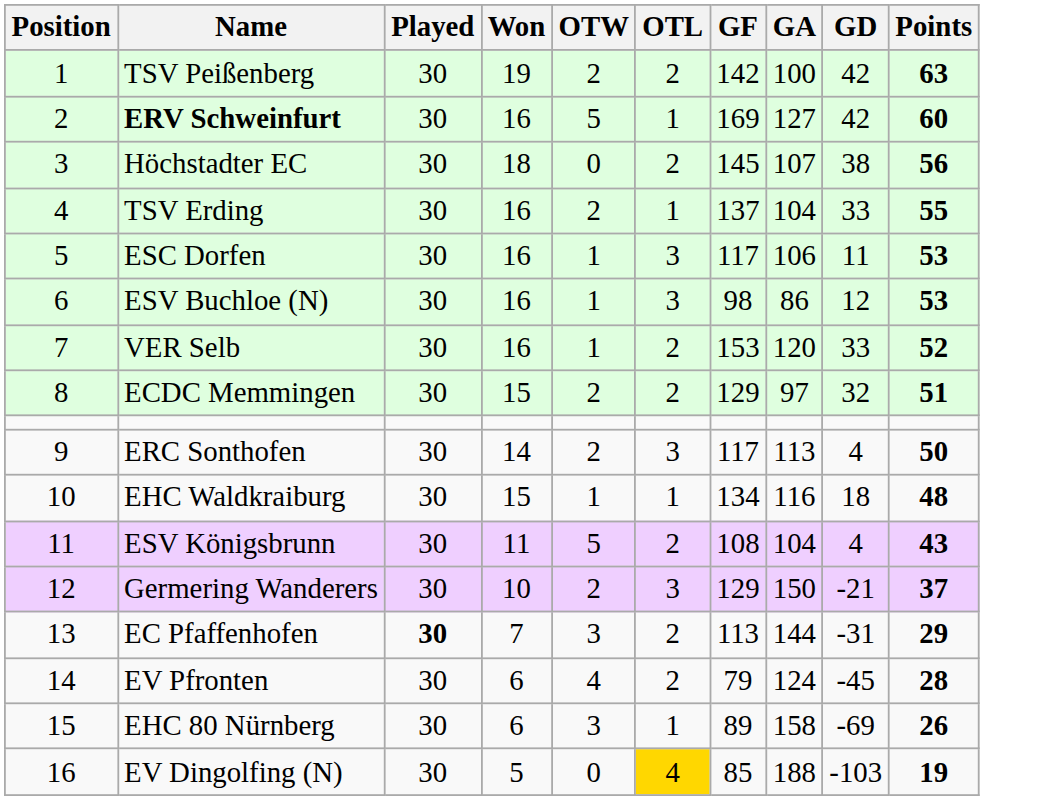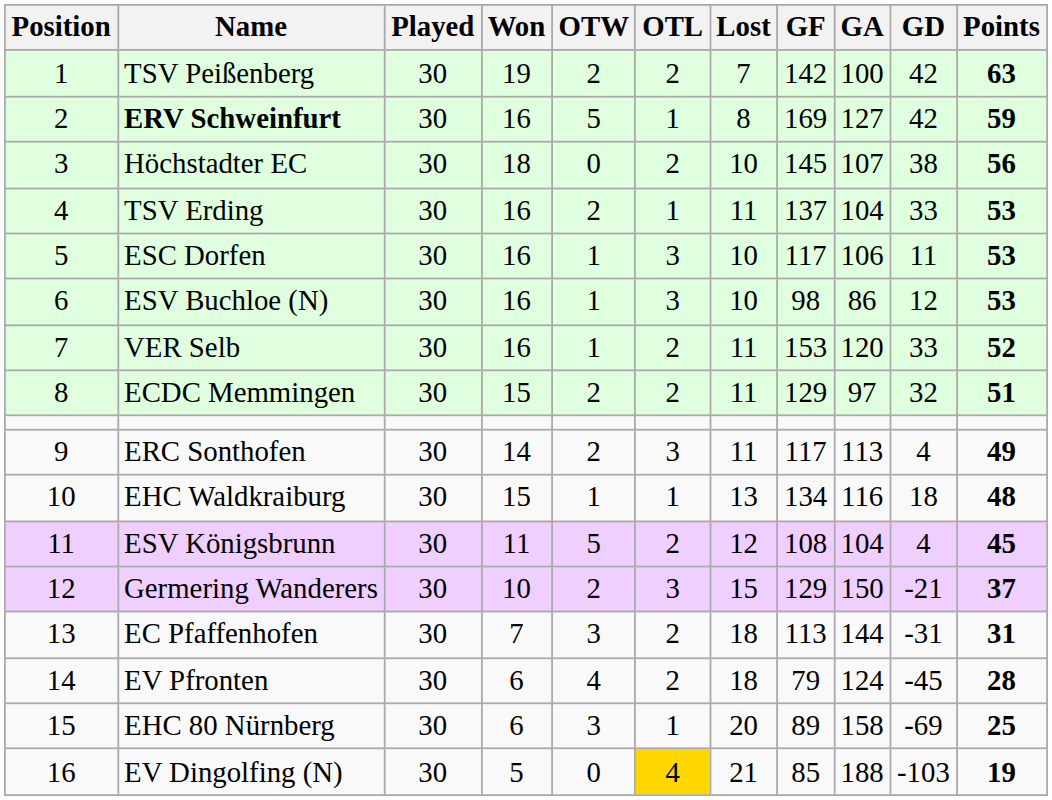+ column: Lost | 7 | 8 | 10 | 11 | 10 | 10 | 11 | 11 | 11 | 13 | 12 | 15 | 18 | 18 | 20 | 21
ERV Schweinfurt | Points: 60 -> 59
TSV Erding | Points: 55 -> 53
ERC Sonthofen | Points: 50 -> 49
ESV Königsbrunn | Points: 43 -> 45
EC Pfaffenhofen | Played: bold -> normal
EC Pfaffenhofen | Points: 29 -> 31
EHC 80 Nürnberg | Points: 26 -> 25
